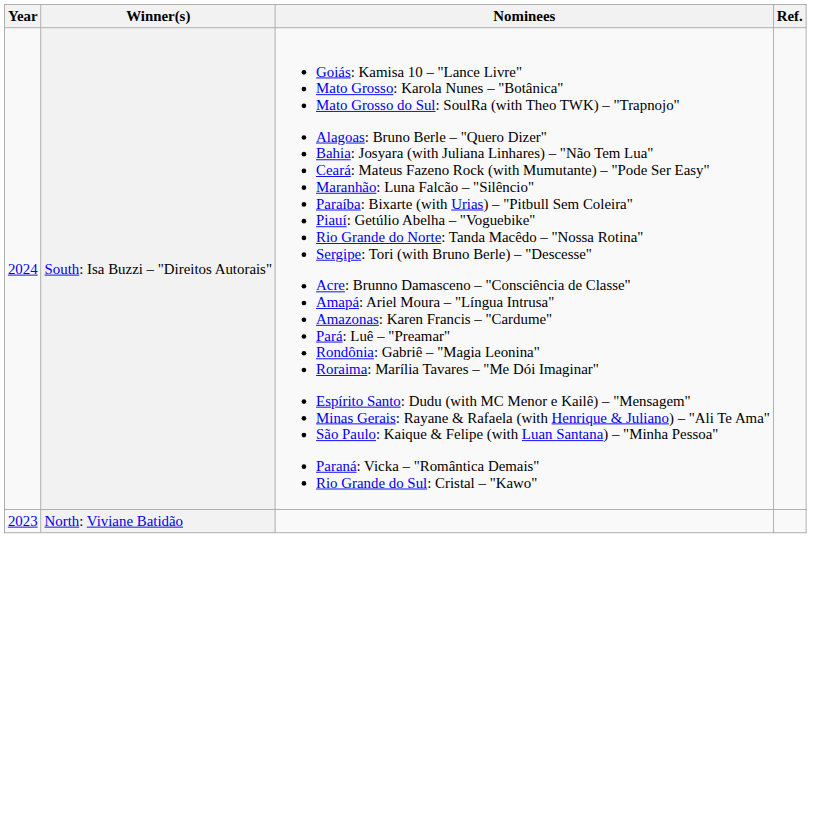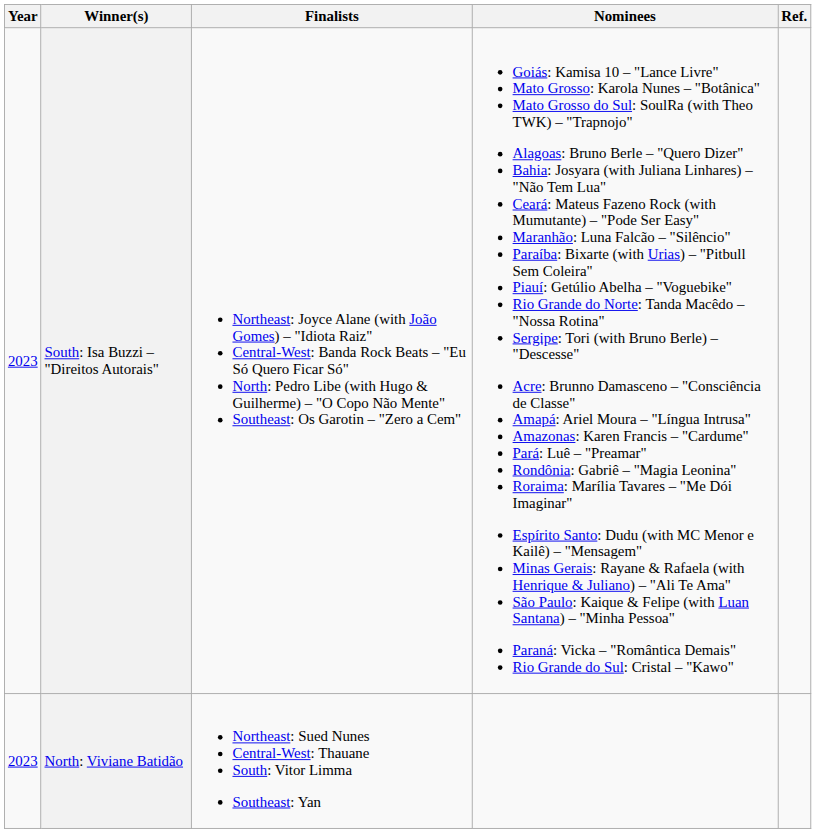+ column: Finalists | Northeast: Joyce Alane (with João Gomes) – "Idiota Raiz" Central-West: Banda Rock Beats – "Eu Só Quero Ficar Só" North: Pedro Libe (with Hugo & Guilherme) – "O Copo Não Mente" Southeast: Os Garotin – "Zero a Cem" | Northeast: Sued Nunes Central-West: Thauane South: Vitor Limma Southeast: Yan
South: Isa Buzzi – "Direitos Autorais" | Year: 2024 -> 2023
